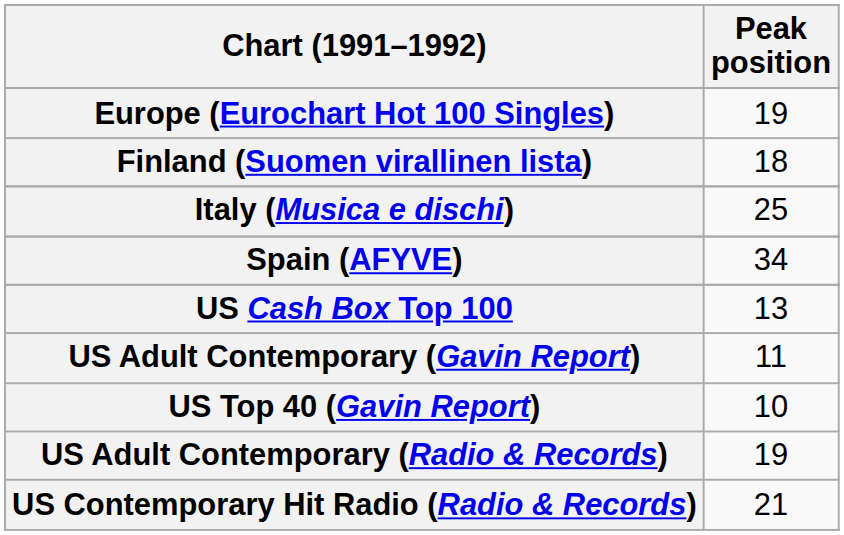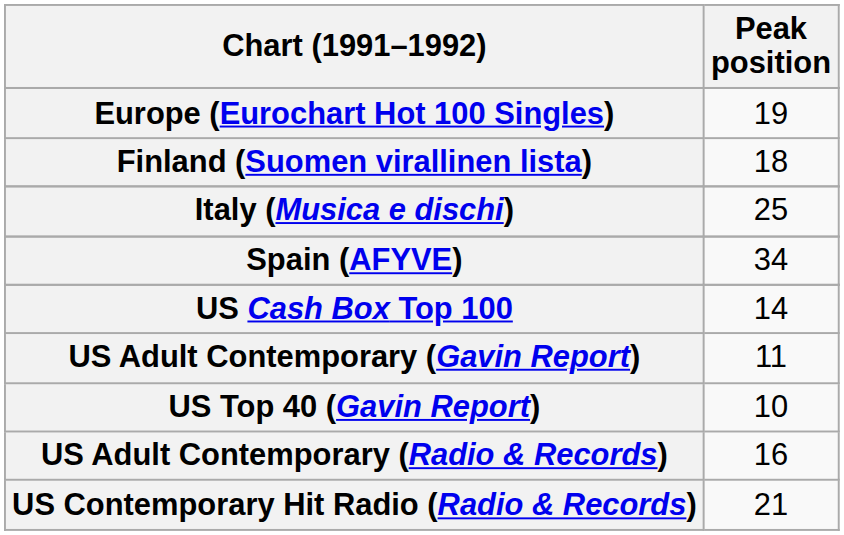US Cash Box Top 100 | Peak position: 13 -> 14
US Adult Contemporary (Radio & Records) | Peak position: 19 -> 16
